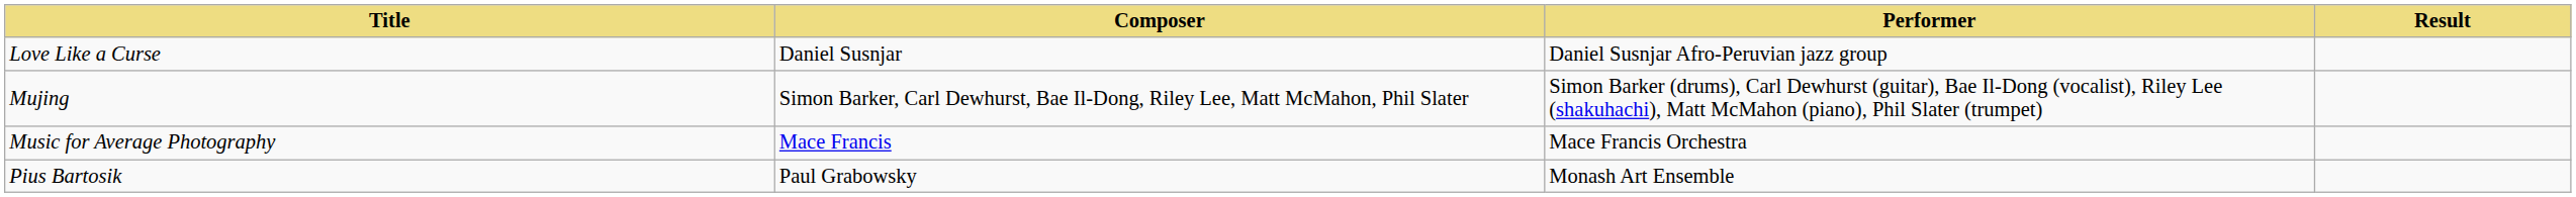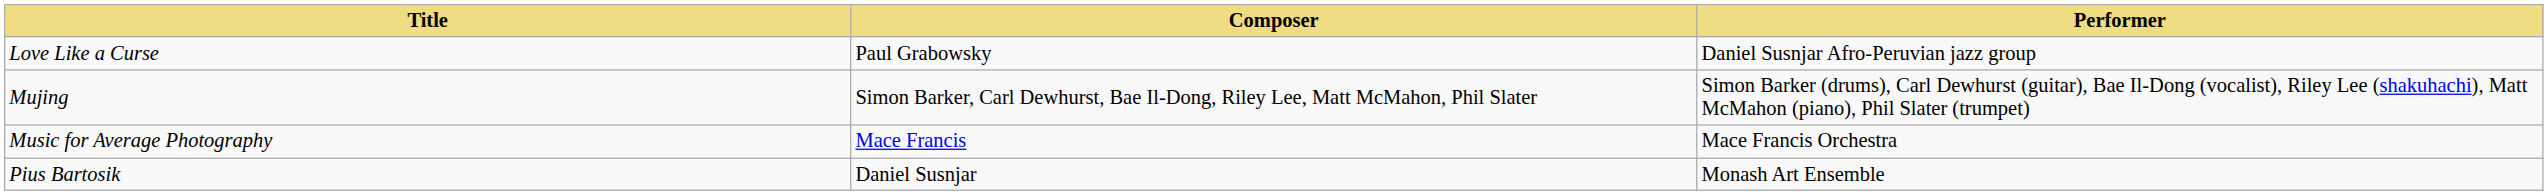- column: Result
Love Like a Curse | Composer: Daniel Susnjar -> Paul Grabowsky
Pius Bartosik | Composer: Paul Grabowsky -> Daniel Susnjar
